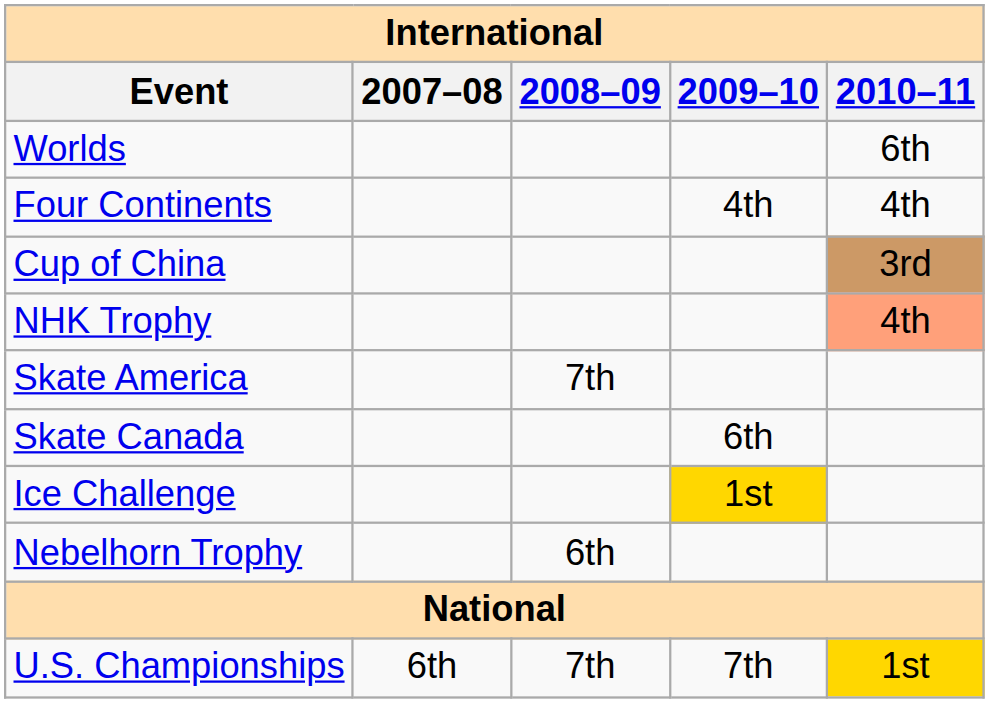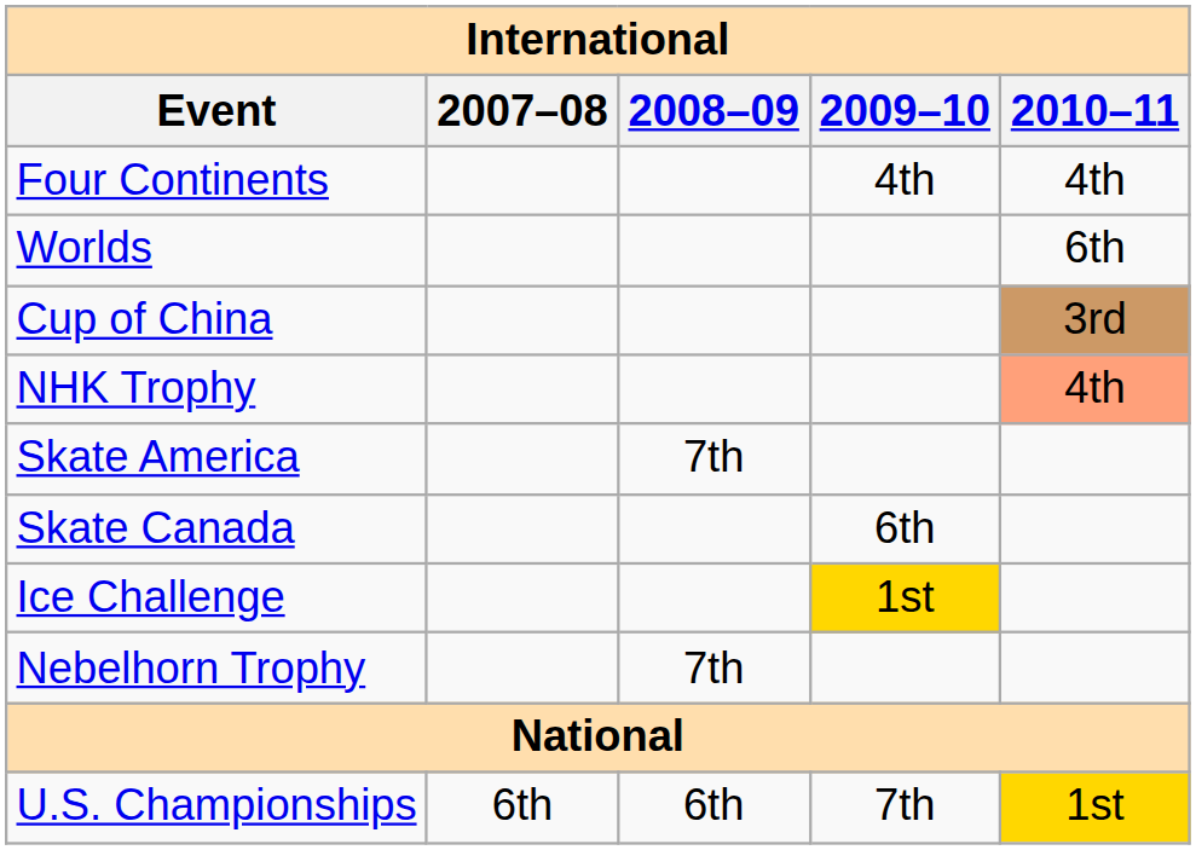rows swapped: Worlds <-> Four Continents
Nebelhorn Trophy | 2008–09: 6th -> 7th
U.S. Championships | 2008–09: 7th -> 6th
